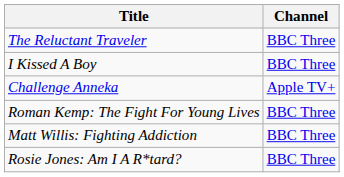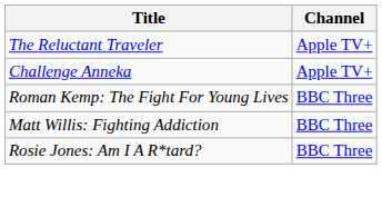The Reluctant Traveler | Channel: BBC Three -> Apple TV+
- row: I Kissed A Boy | BBC Three
